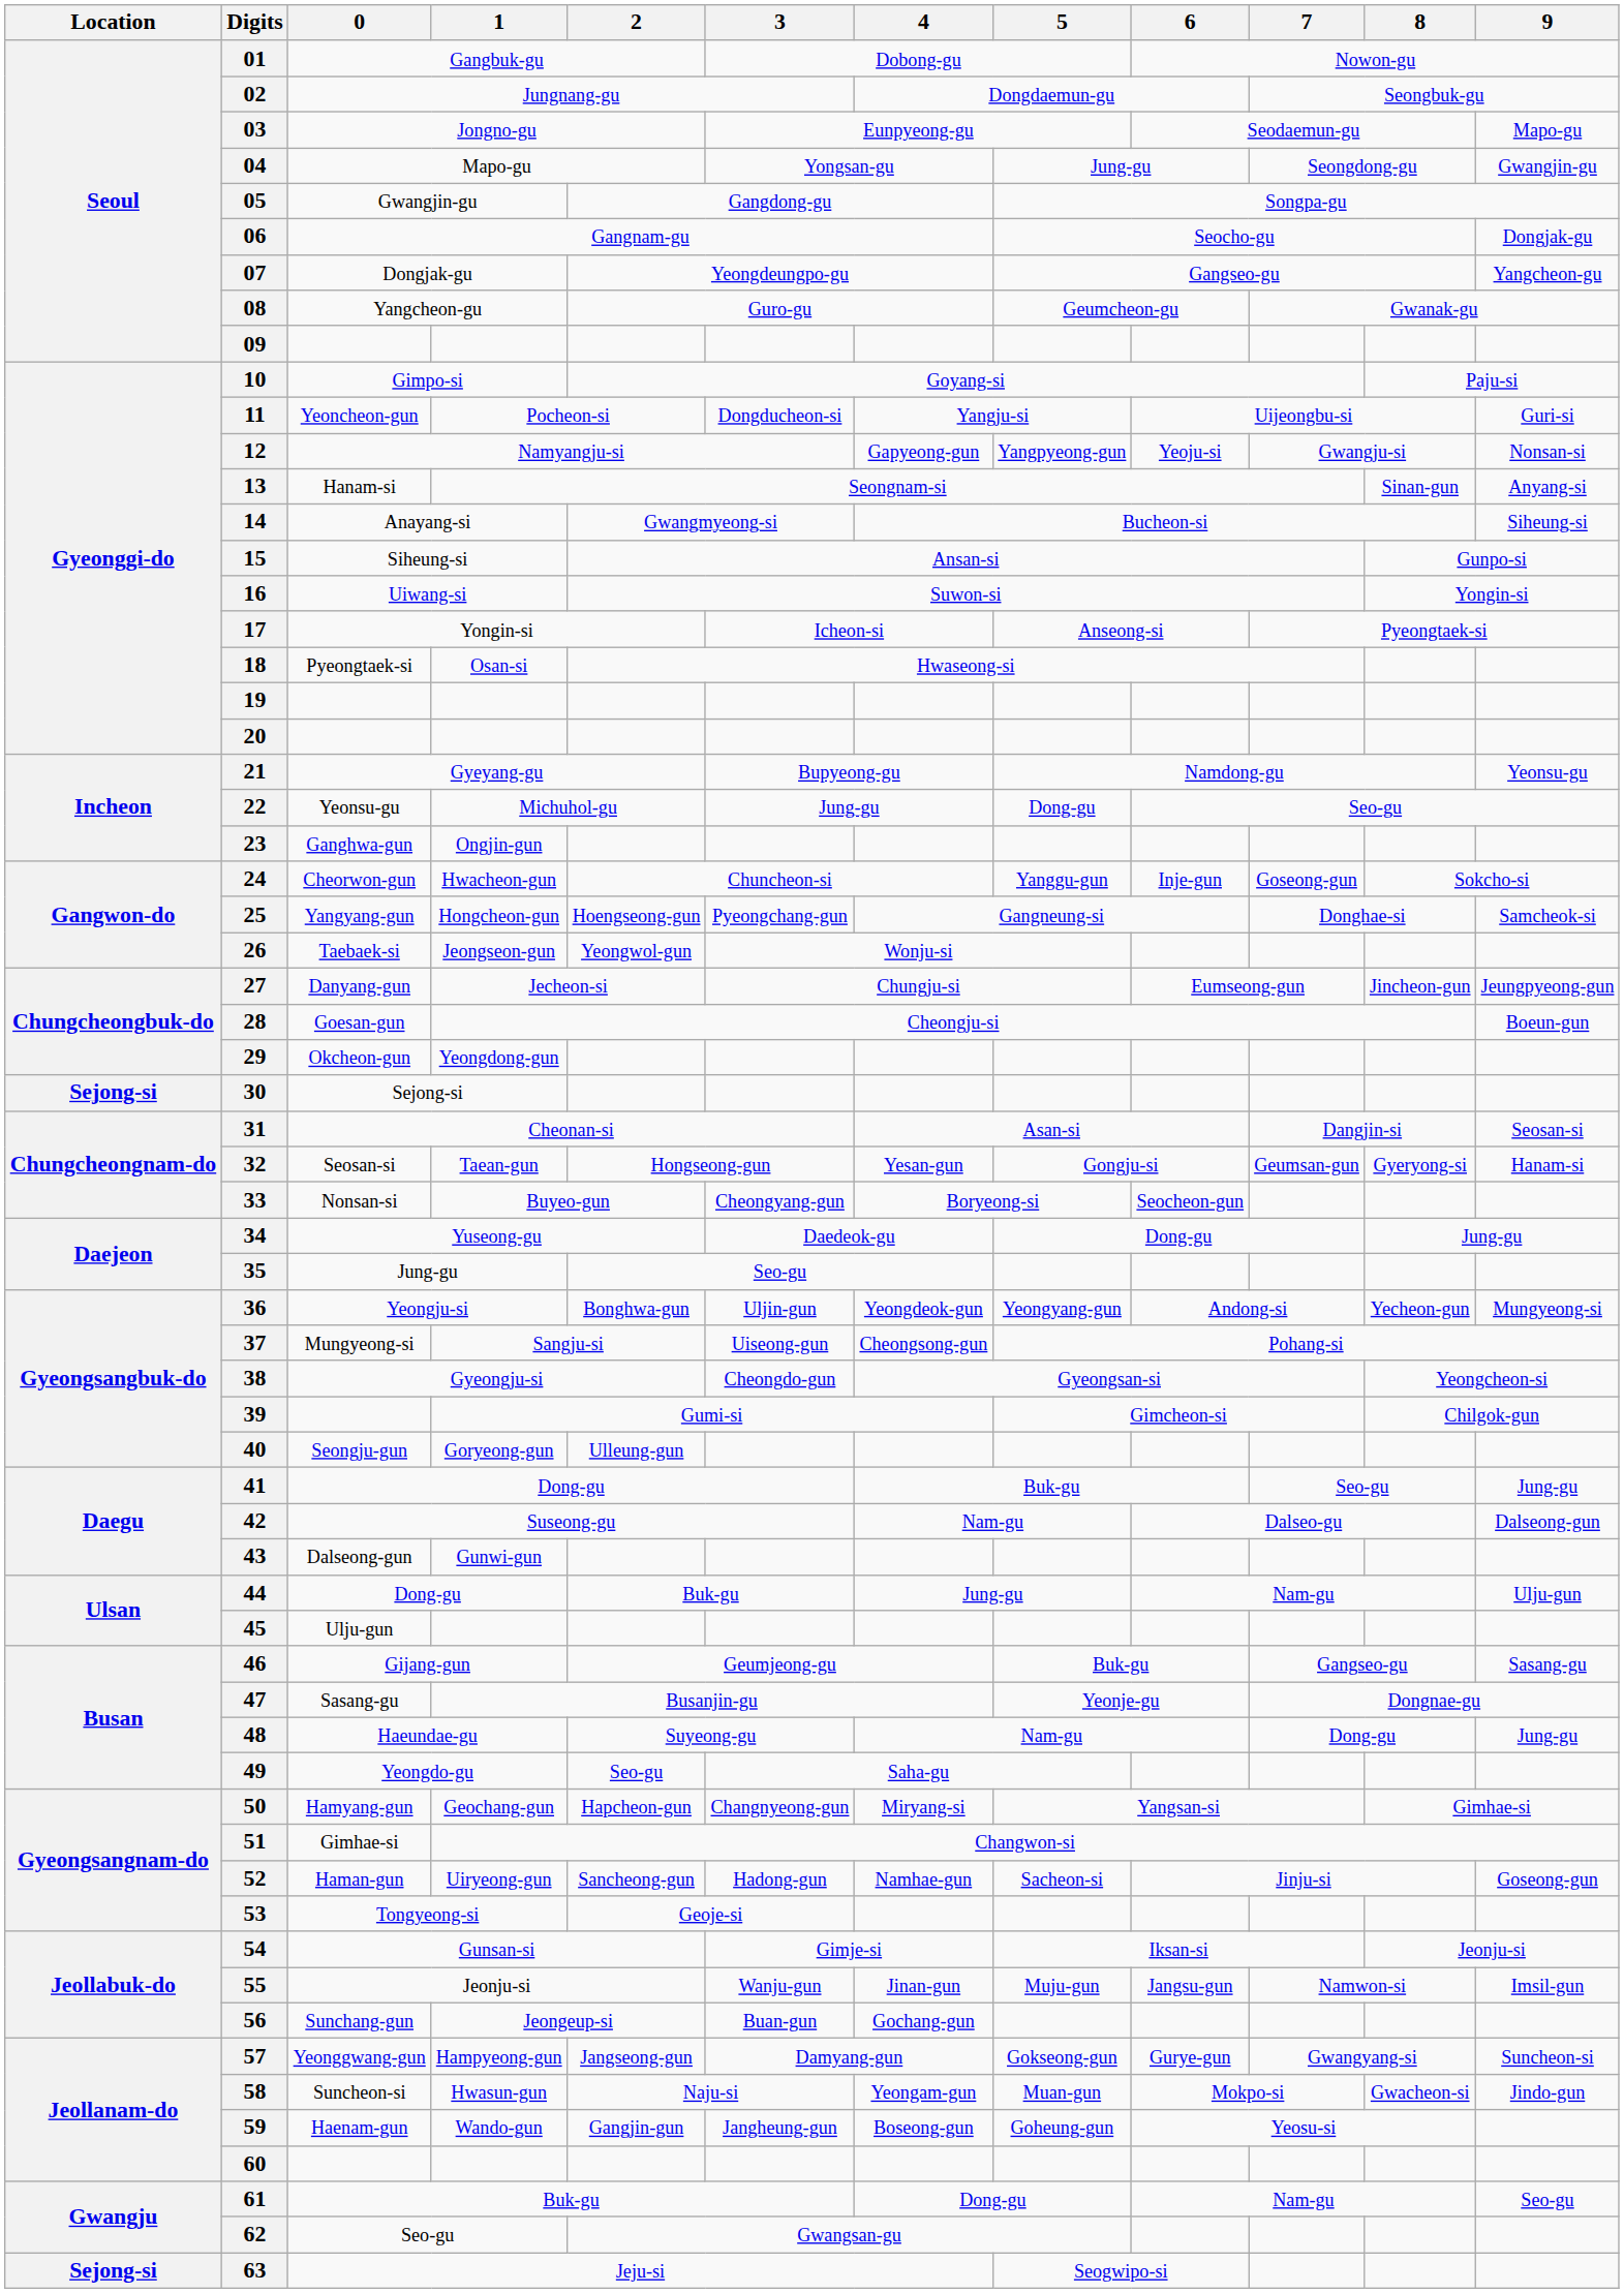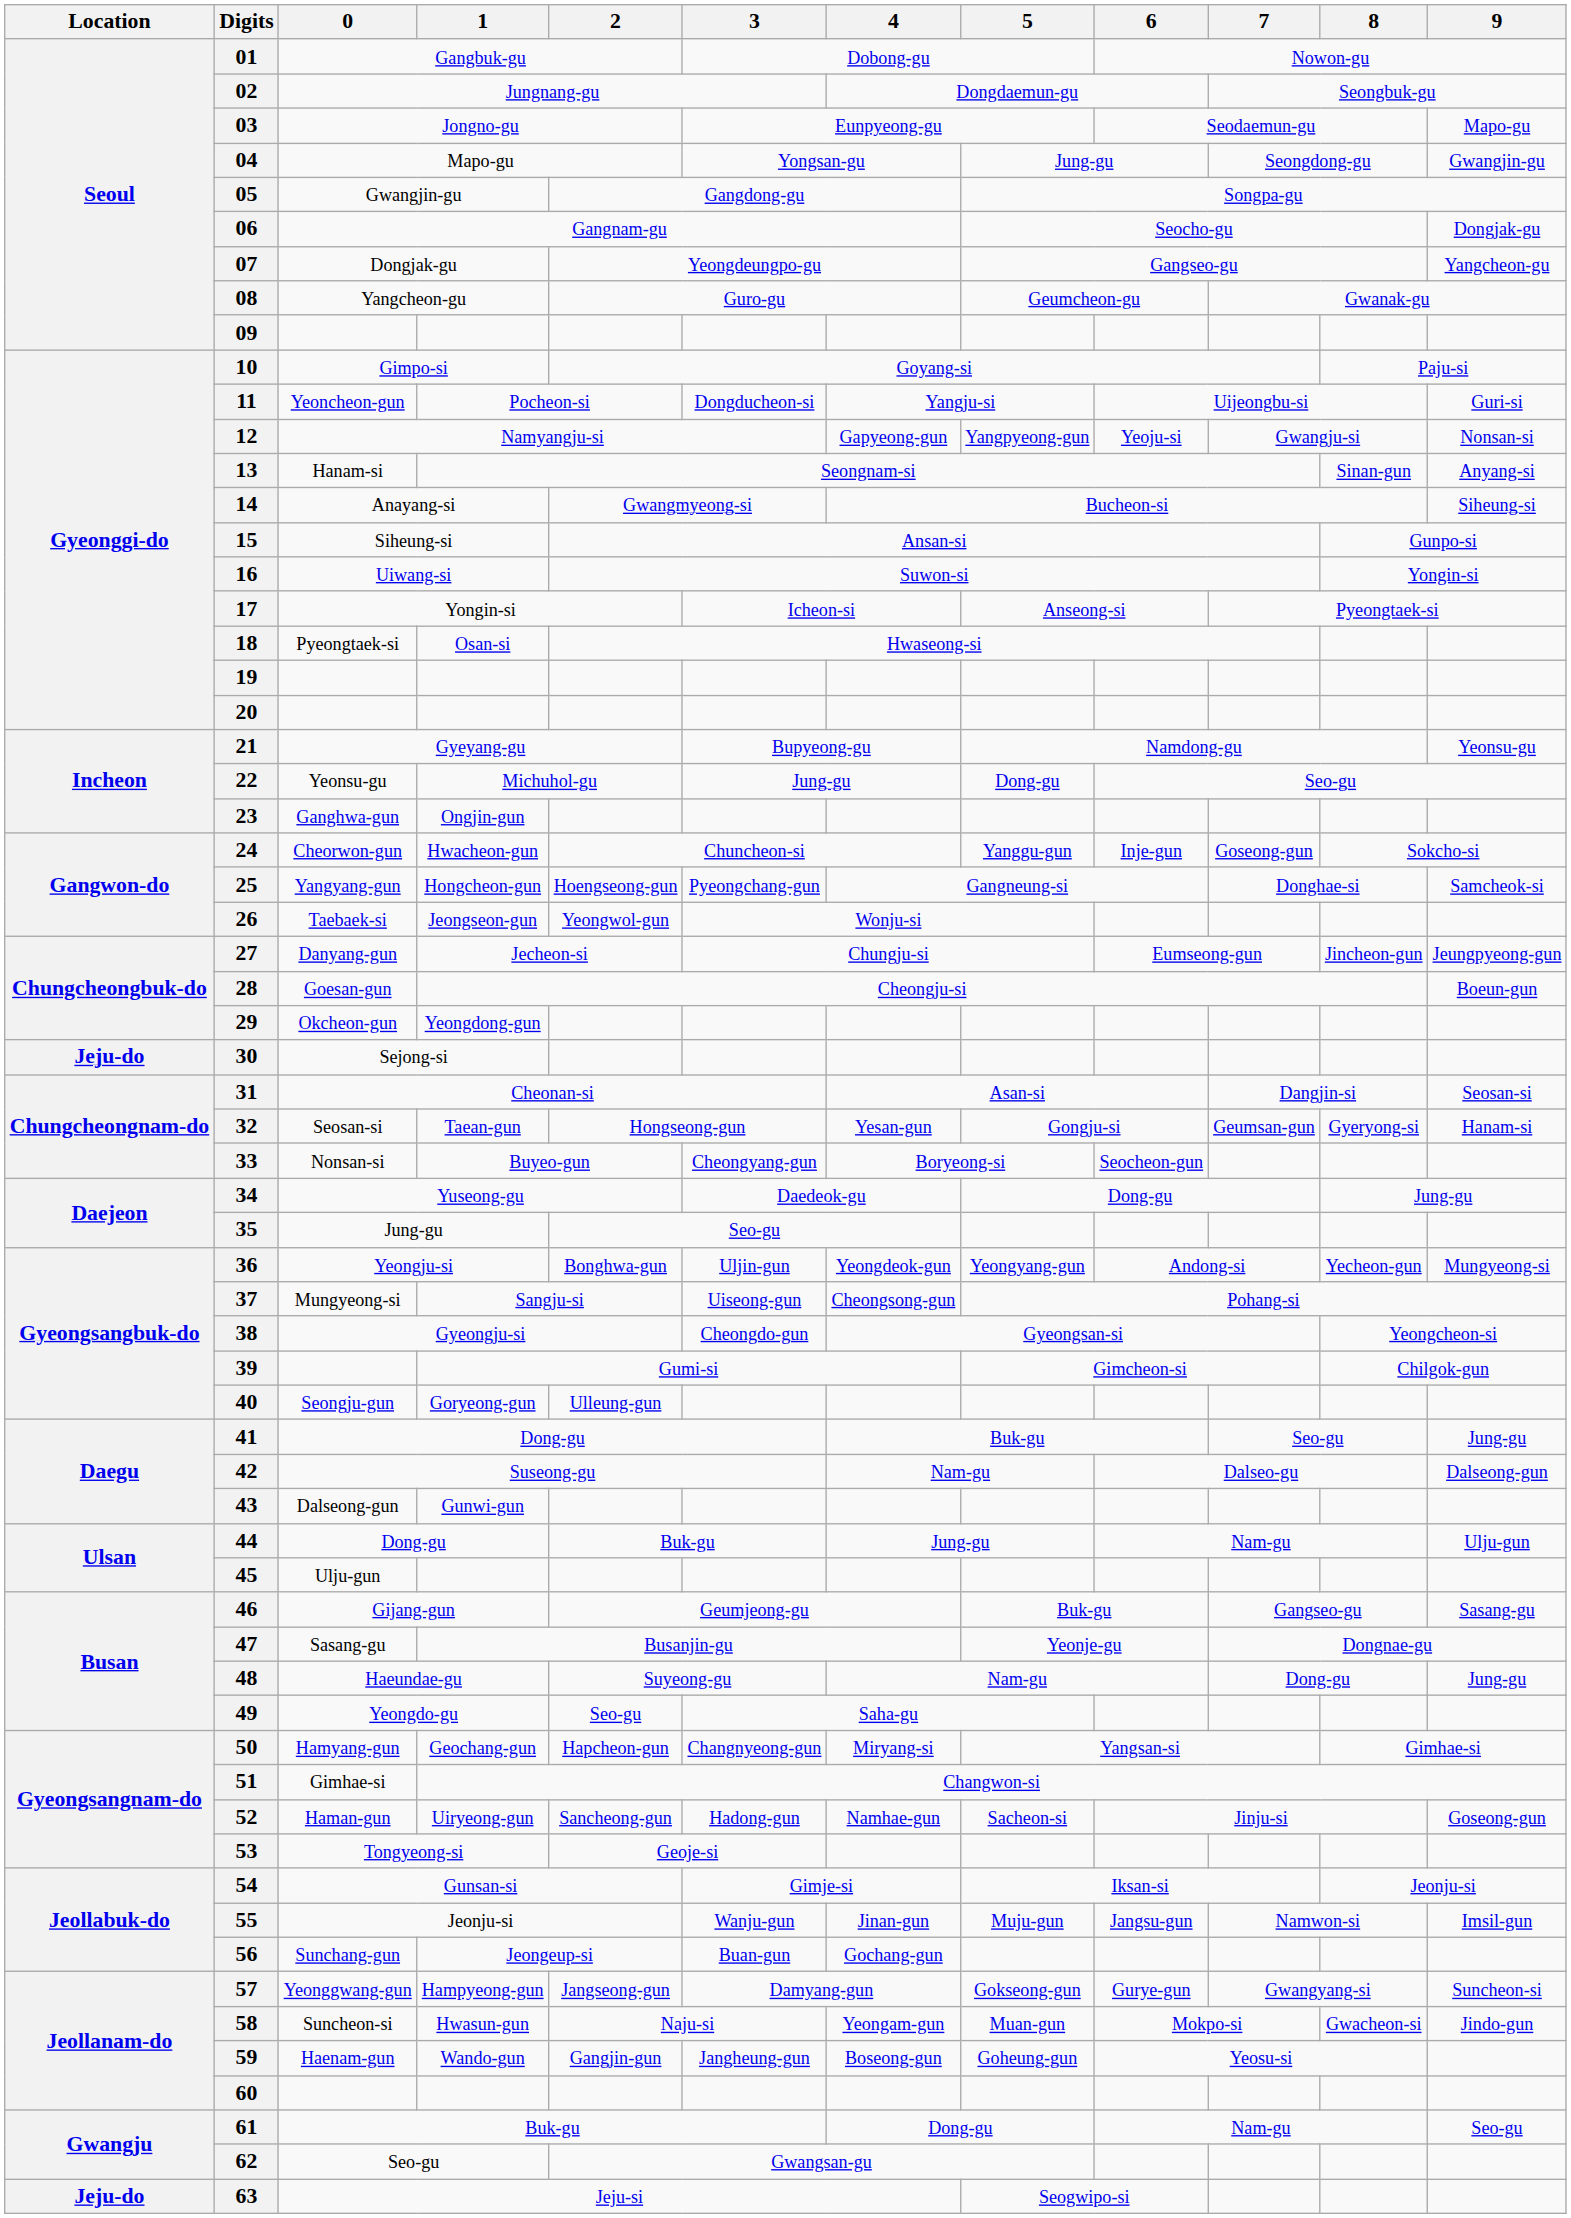30 | Location: Sejong-si -> Jeju-do
63 | Location: Sejong-si -> Jeju-do
